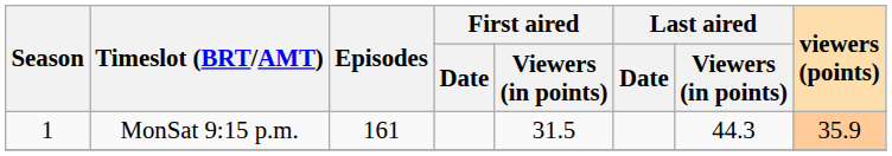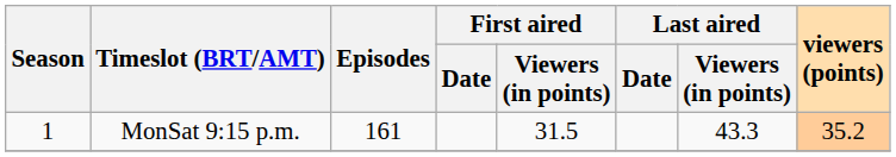MonSat 9:15 p.m. | Last aired / Viewers (in points): 44.3 -> 43.3
MonSat 9:15 p.m. | viewers (points): 35.9 -> 35.2
